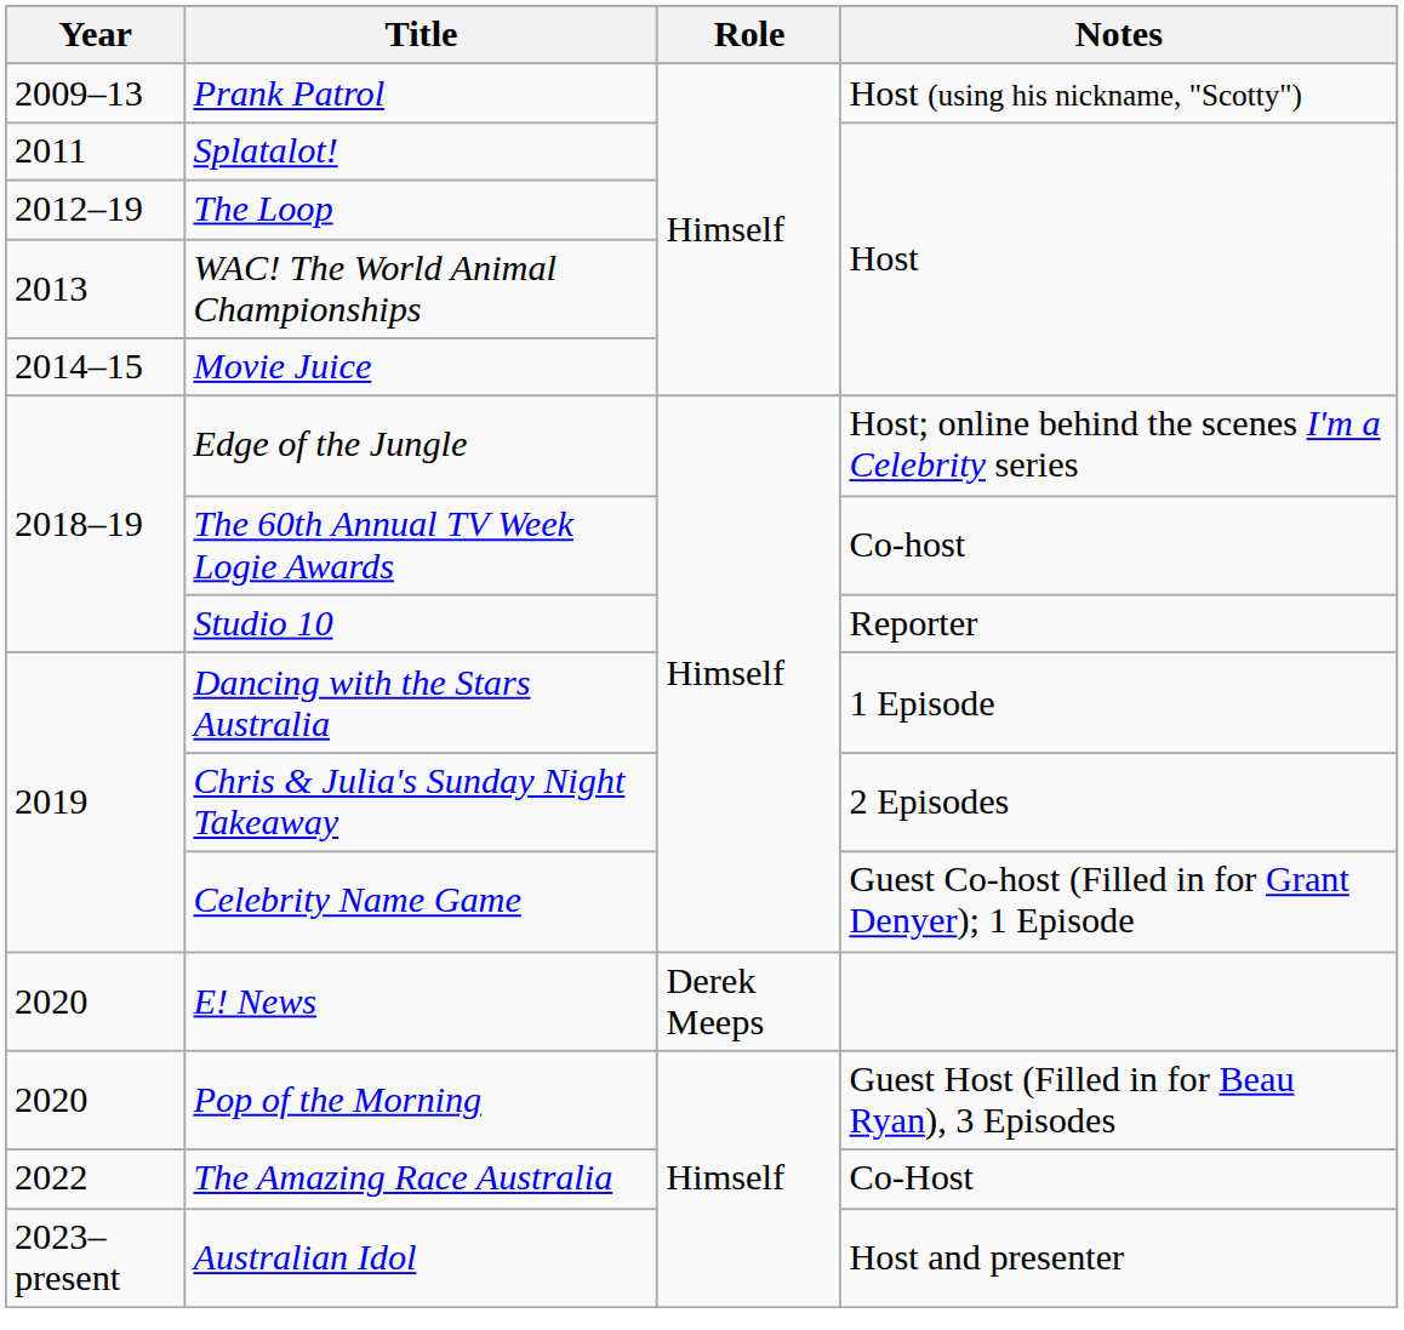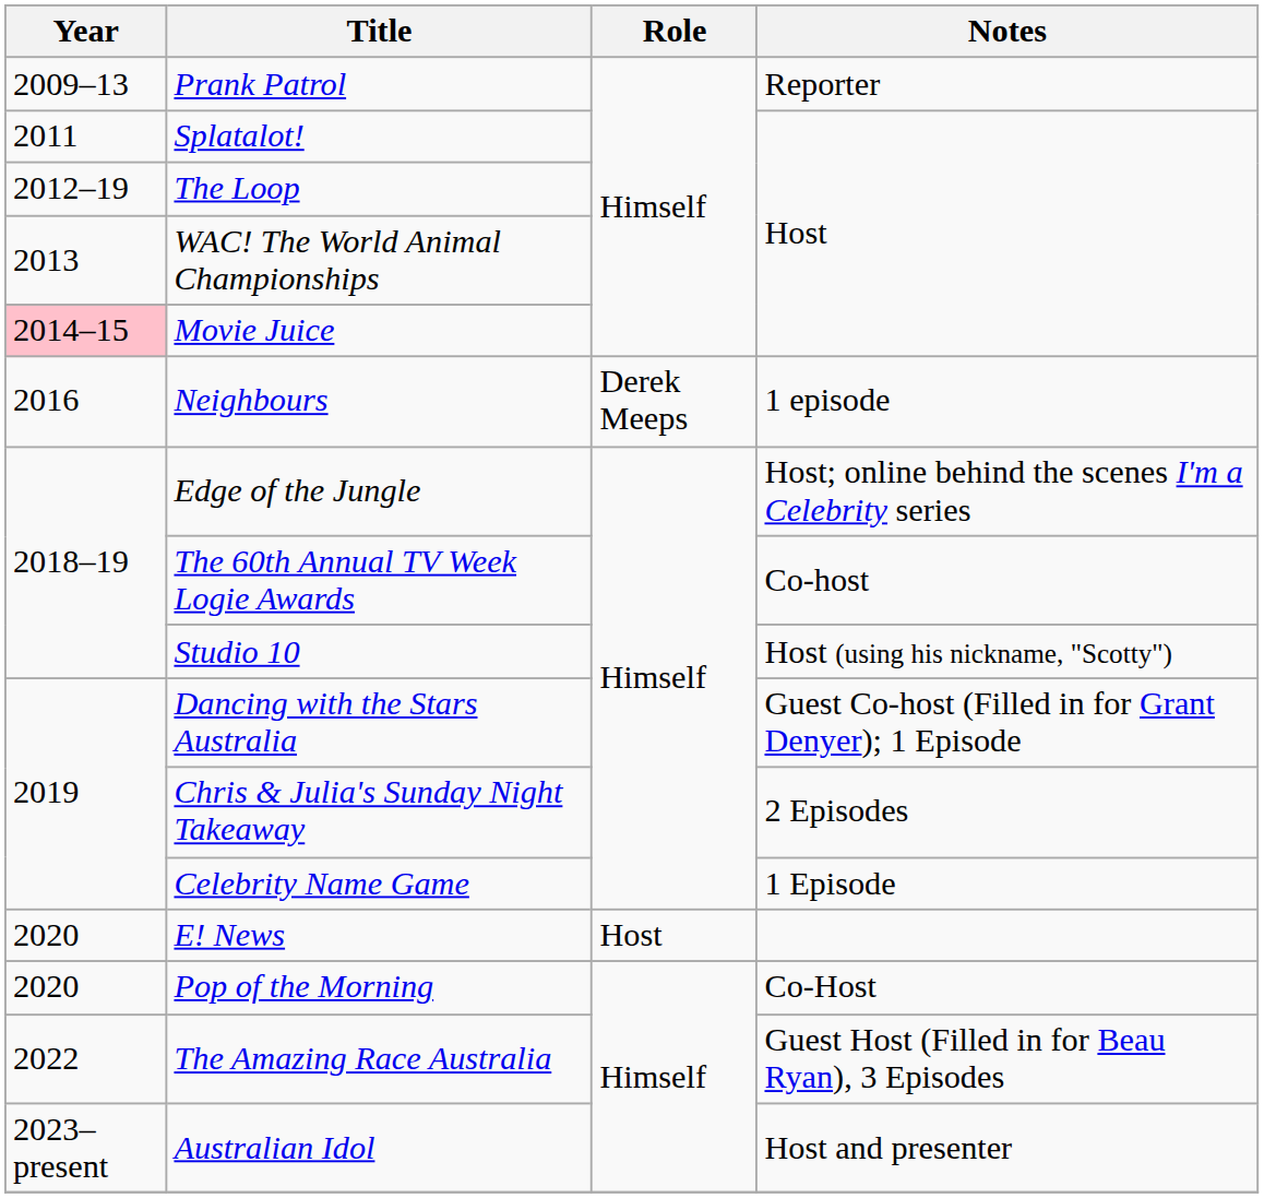Prank Patrol | Notes: Host (using his nickname, "Scotty") -> Reporter
Movie Juice | Year: no background -> pink background
+ row: 2016 | Neighbours | Derek Meeps | 1 episode
Studio 10 | Notes: Reporter -> Host (using his nickname, "Scotty")
Dancing with the Stars Australia | Notes: 1 Episode -> Guest Co-host (Filled in for Grant Denyer); 1 Episode
Celebrity Name Game | Notes: Guest Co-host (Filled in for Grant Denyer); 1 Episode -> 1 Episode
E! News | Role: Derek Meeps -> Host
Pop of the Morning | Notes: Guest Host (Filled in for Beau Ryan), 3 Episodes -> Co-Host
The Amazing Race Australia | Notes: Co-Host -> Guest Host (Filled in for Beau Ryan), 3 Episodes
